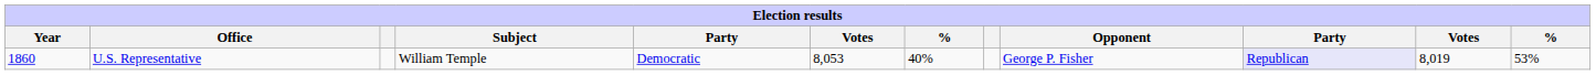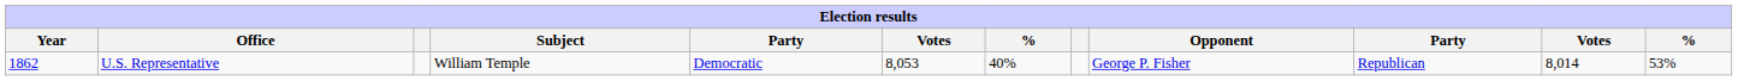U.S. Representative | Year: 1860 -> 1862
U.S. Representative | column 10: lavender background -> no background
U.S. Representative | column 11: 8,019 -> 8,014
